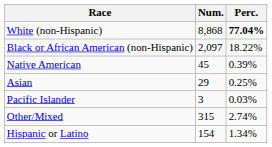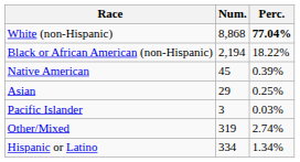Black or African American (non-Hispanic) | Num.: 2,097 -> 2,194
Other/Mixed | Num.: 315 -> 319
Hispanic or Latino | Num.: 154 -> 334
